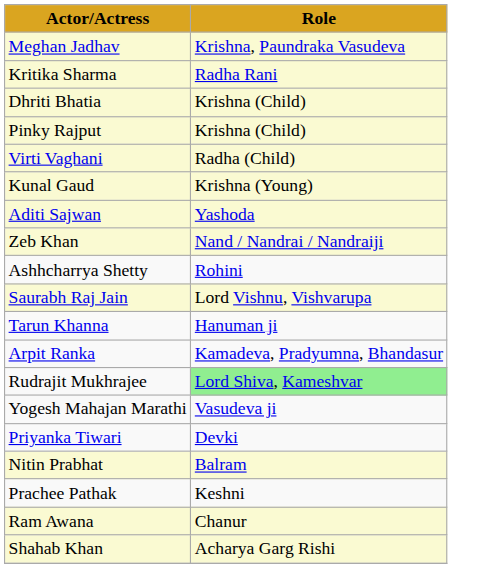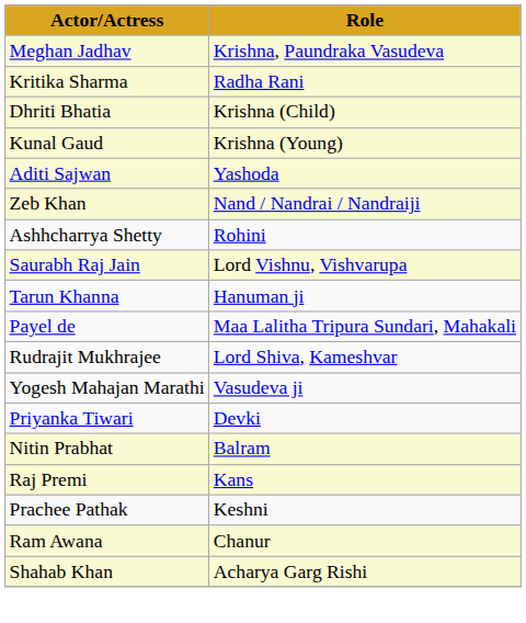- row: Pinky Rajput | Krishna (Child)
- row: Virti Vaghani | Radha (Child)
+ row: Payel de | Maa Lalitha Tripura Sundari, Mahakali
- row: Arpit Ranka | Kamadeva, Pradyumna, Bhandasur
Rudrajit Mukhrajee | Role: lightgreen background -> no background
+ row: Raj Premi | Kans
